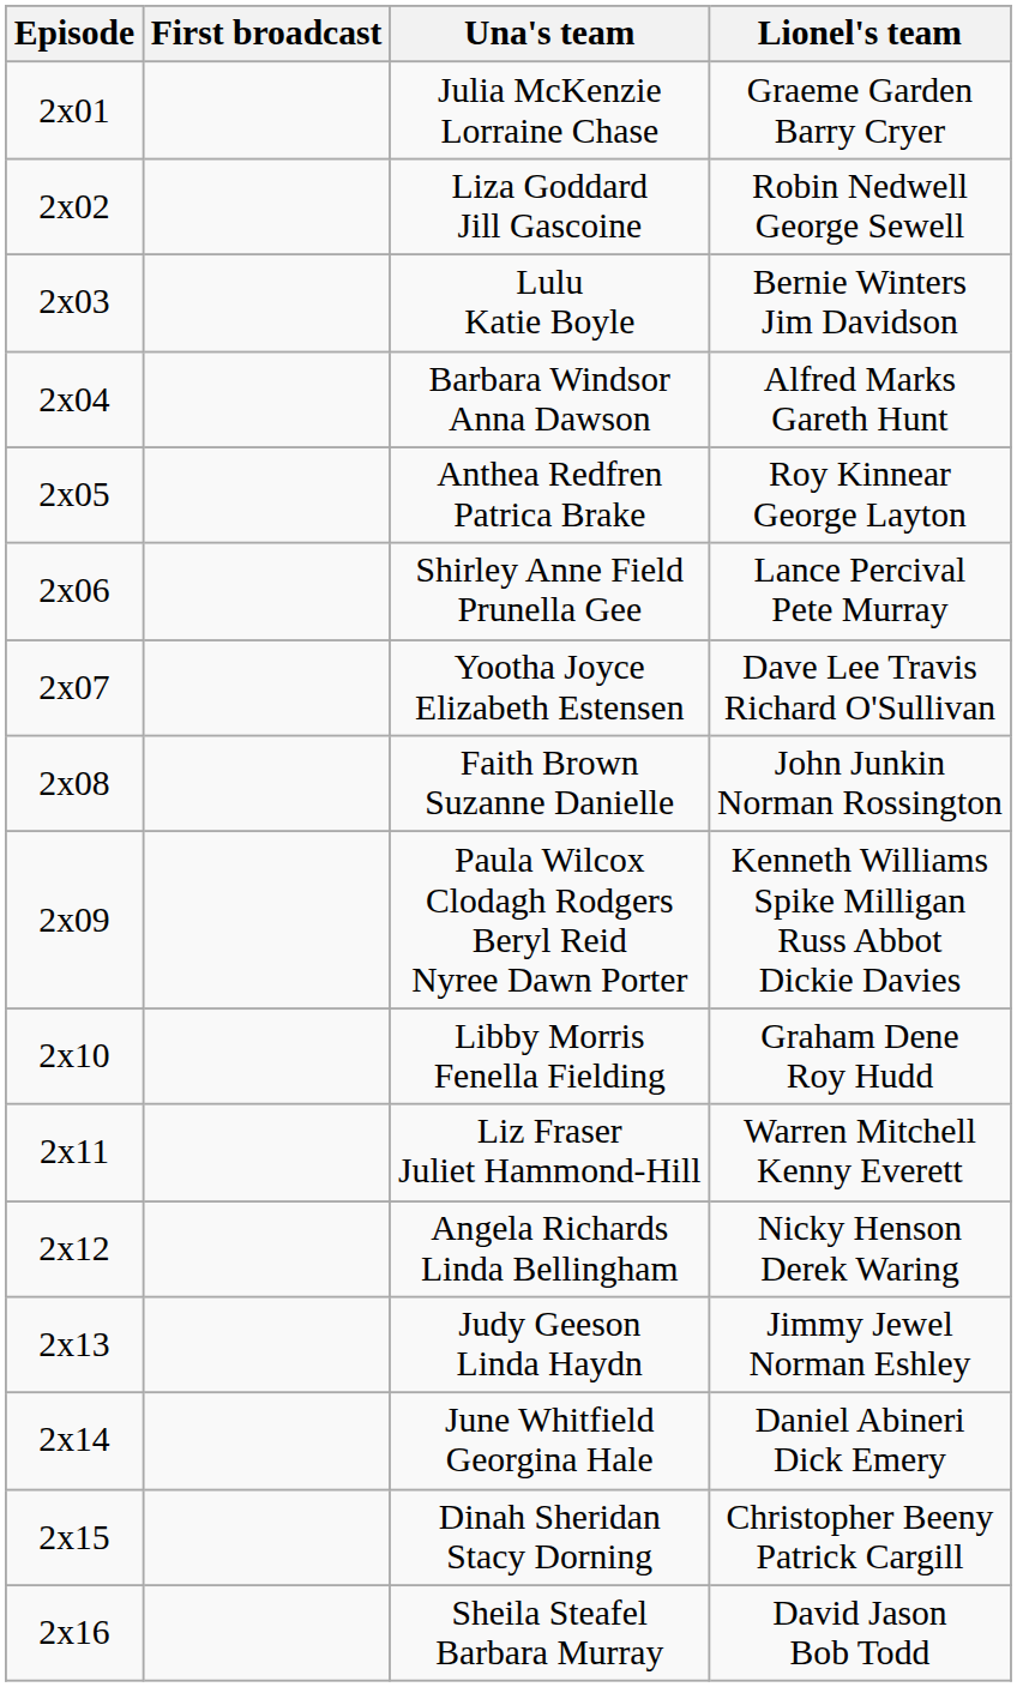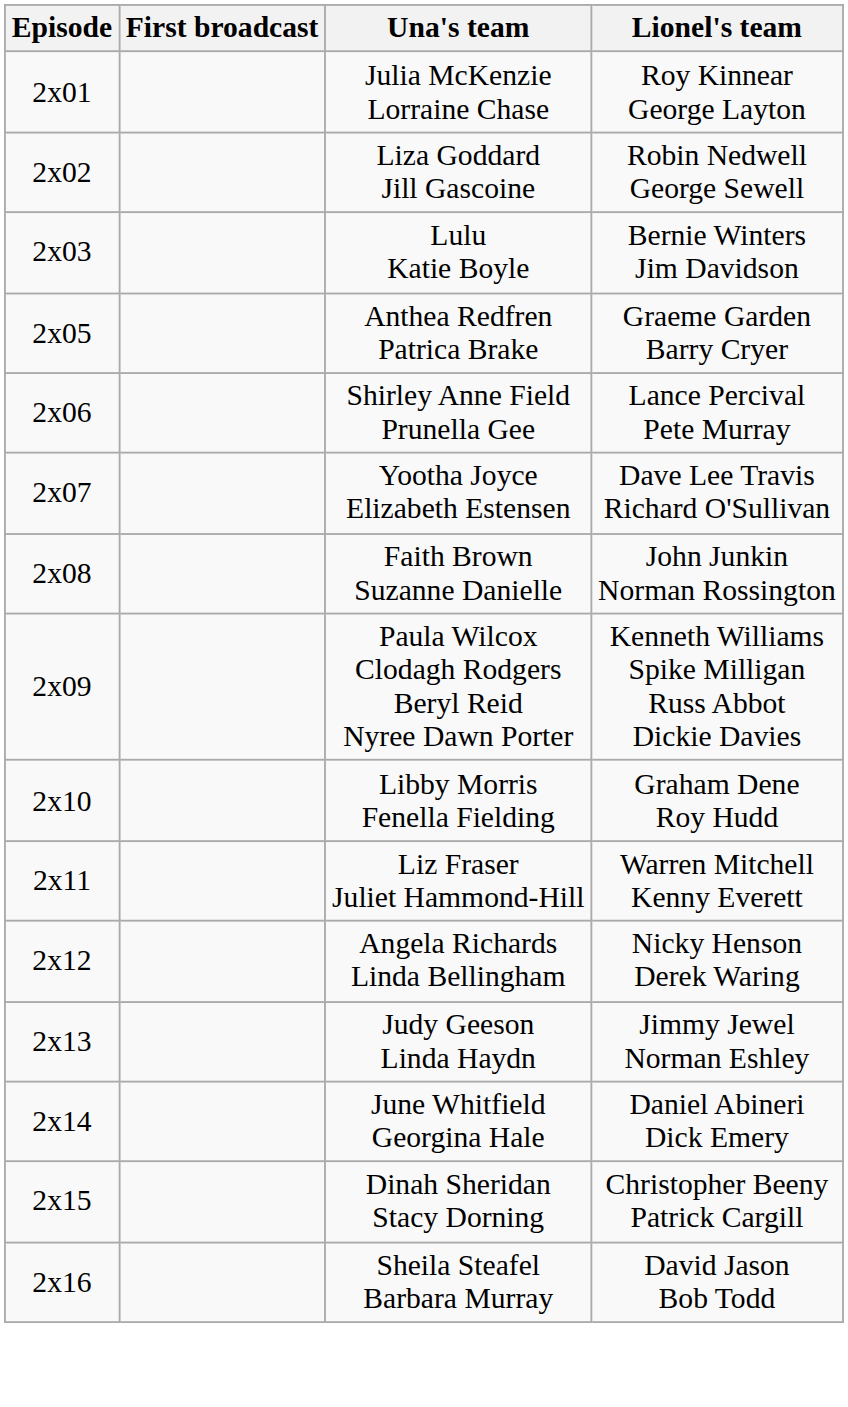Julia McKenzie Lorraine Chase | Lionel's team: Graeme Garden Barry Cryer -> Roy Kinnear George Layton
- row: 2x04 | Barbara Windsor Anna Dawson | Alfred Marks Gareth Hunt
Anthea Redfren Patrica Brake | Lionel's team: Roy Kinnear George Layton -> Graeme Garden Barry Cryer
